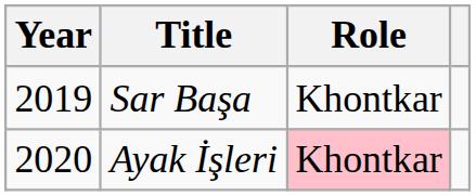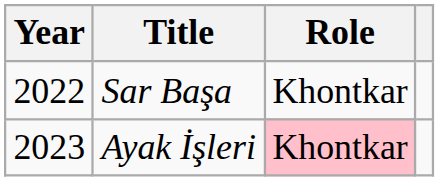Sar Başa | Year: 2019 -> 2022
Ayak İşleri | Year: 2020 -> 2023
